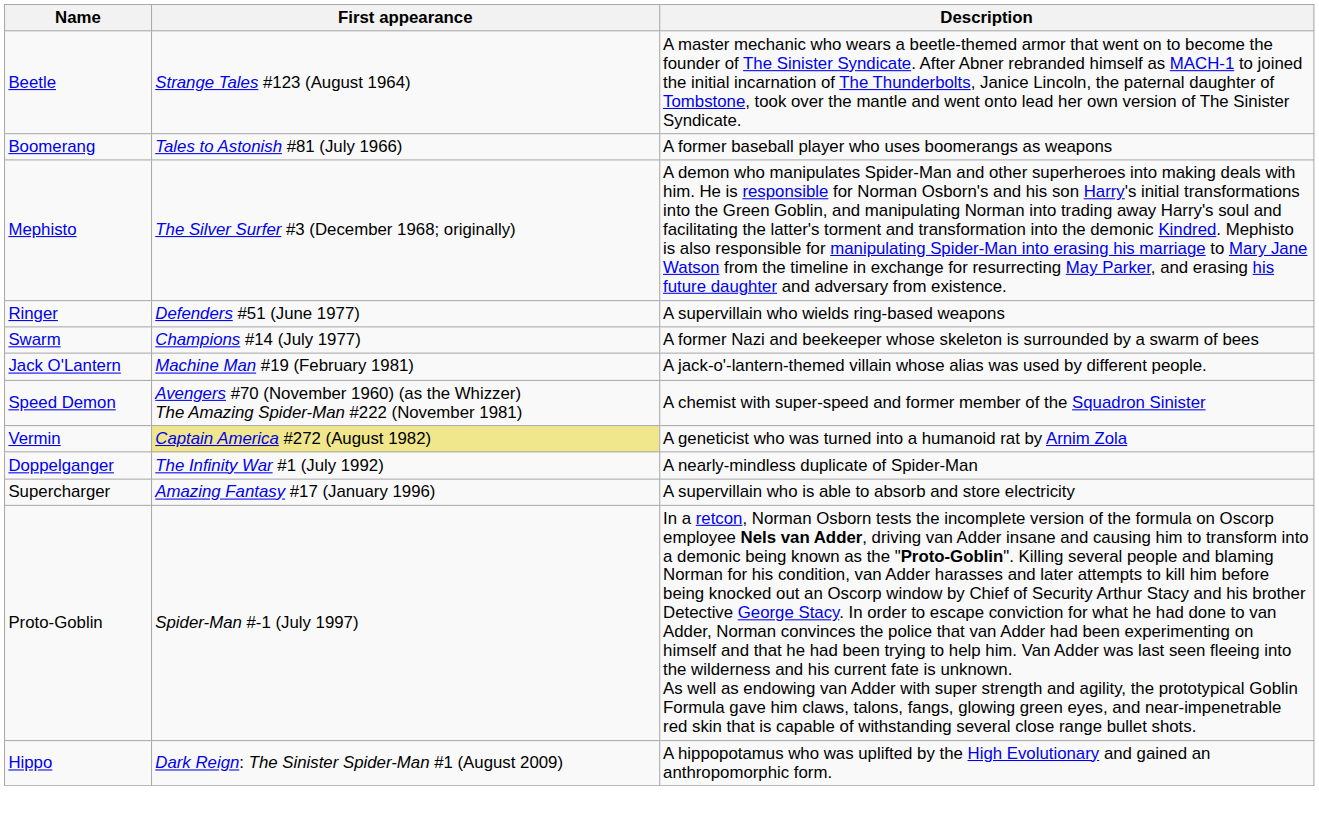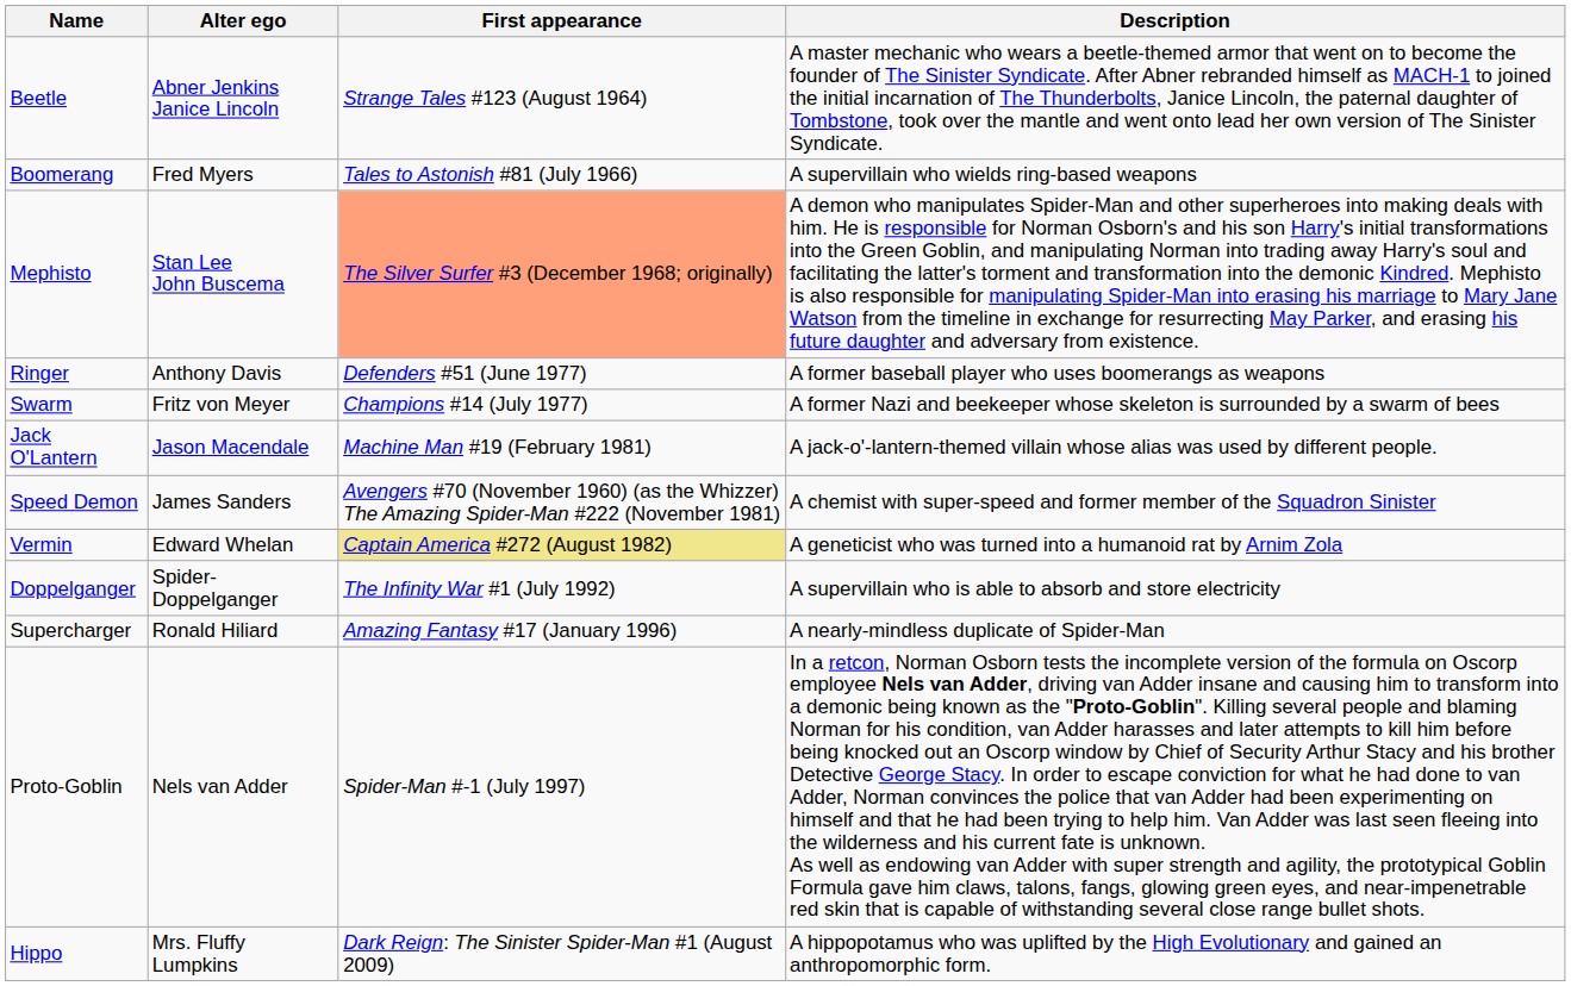+ column: Alter ego | Abner Jenkins Janice Lincoln | Fred Myers | Stan Lee John Buscema | Anthony Davis | Fritz von Meyer | Jason Macendale | James Sanders | Edward Whelan | Spider-Doppelganger | Ronald Hiliard | Nels van Adder | Mrs. Fluffy Lumpkins
Boomerang | Description: A former baseball player who uses boomerangs as weapons -> A supervillain who wields ring-based weapons
Mephisto | First appearance: no background -> lightsalmon background
Ringer | Description: A supervillain who wields ring-based weapons -> A former baseball player who uses boomerangs as weapons
Doppelganger | Description: A nearly-mindless duplicate of Spider-Man -> A supervillain who is able to absorb and store electricity
Supercharger | Description: A supervillain who is able to absorb and store electricity -> A nearly-mindless duplicate of Spider-Man
